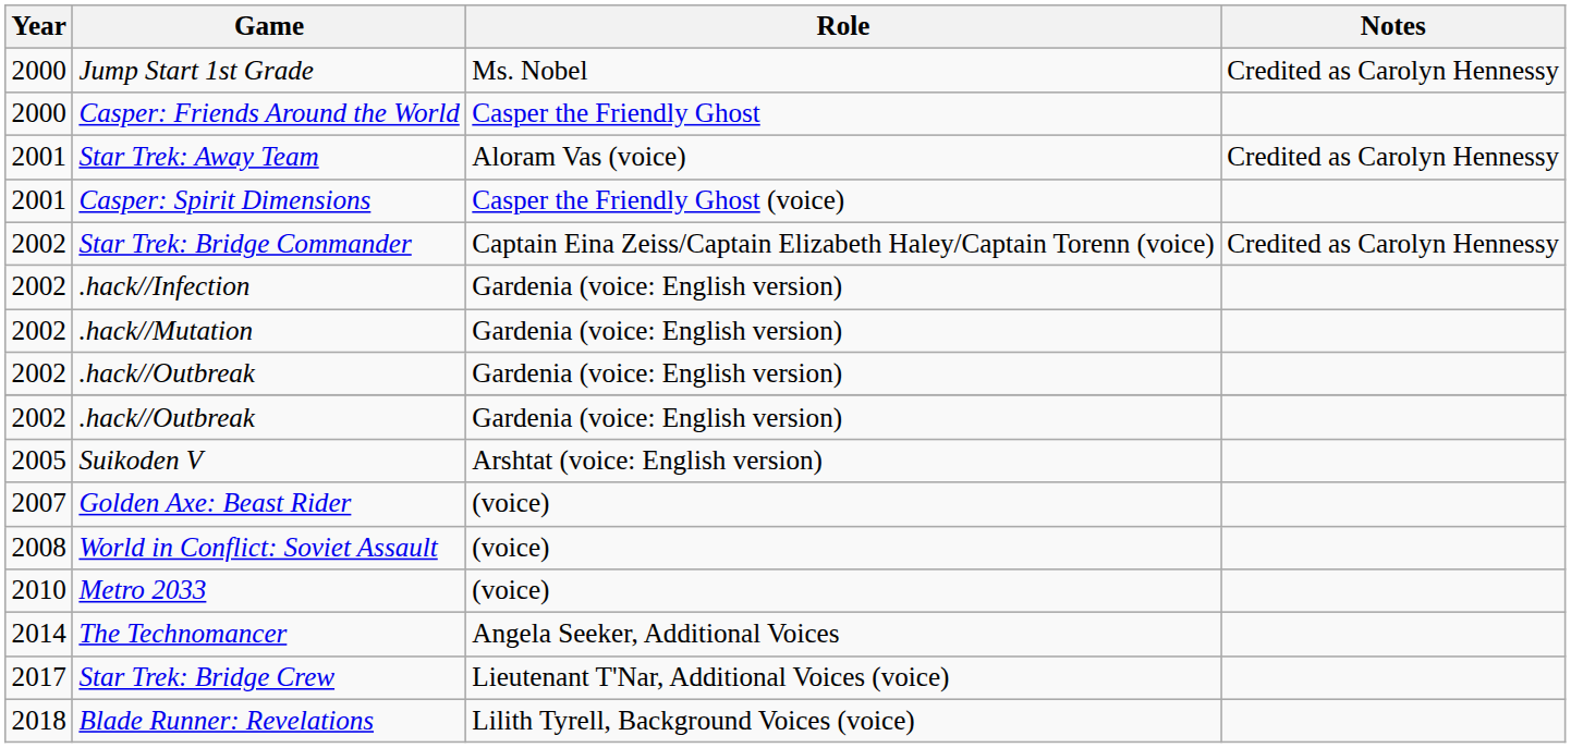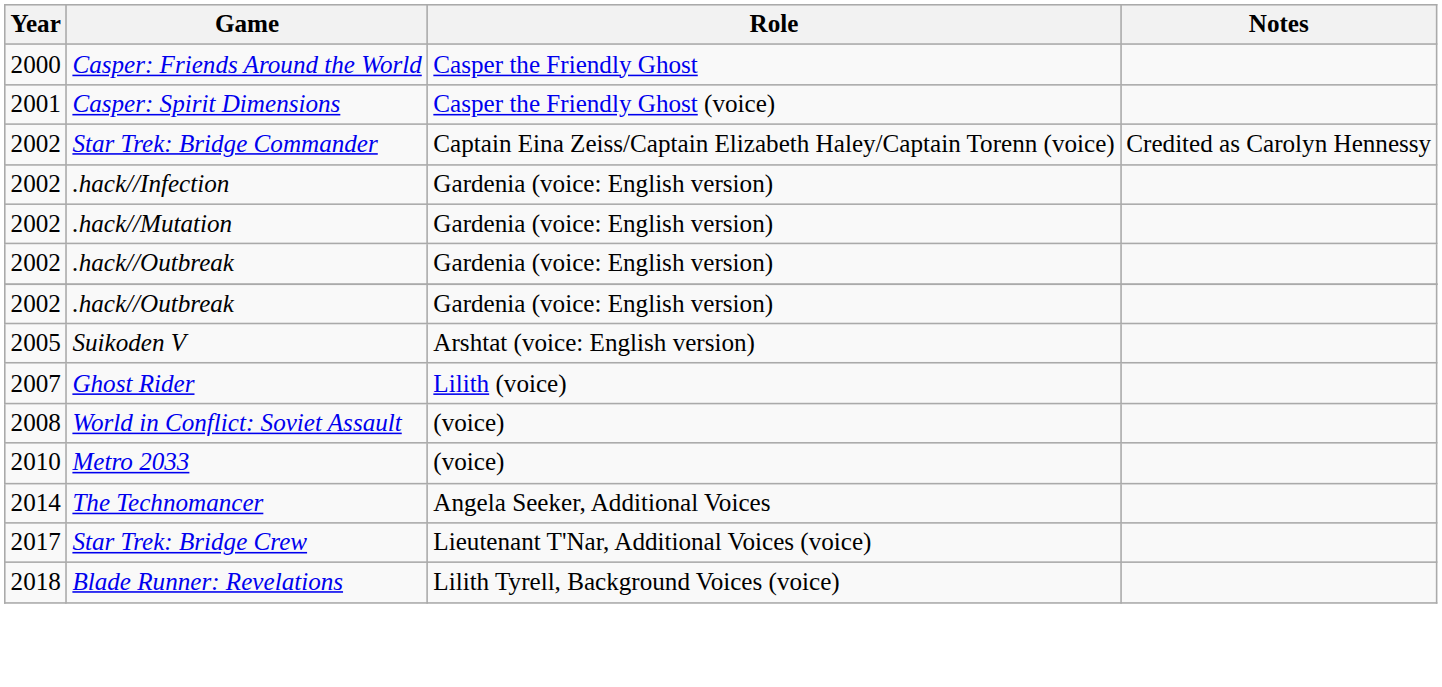- row: 2000 | Jump Start 1st Grade | Ms. Nobel | Credited as Carolyn Hennessy
- row: 2001 | Star Trek: Away Team | Aloram Vas (voice) | Credited as Carolyn Hennessy
- row: 2007 | Golden Axe: Beast Rider | (voice)
+ row: 2007 | Ghost Rider | Lilith (voice)
